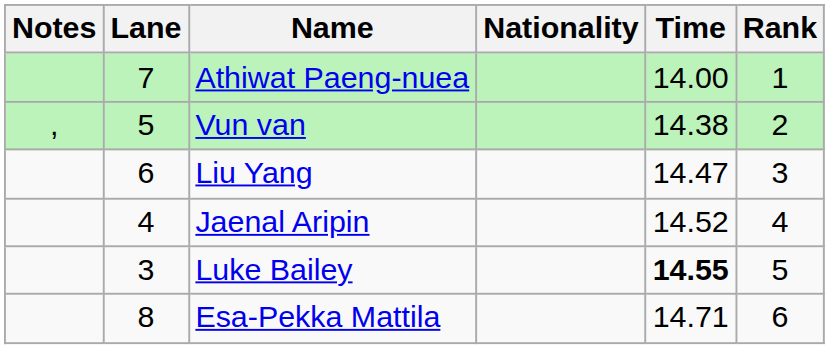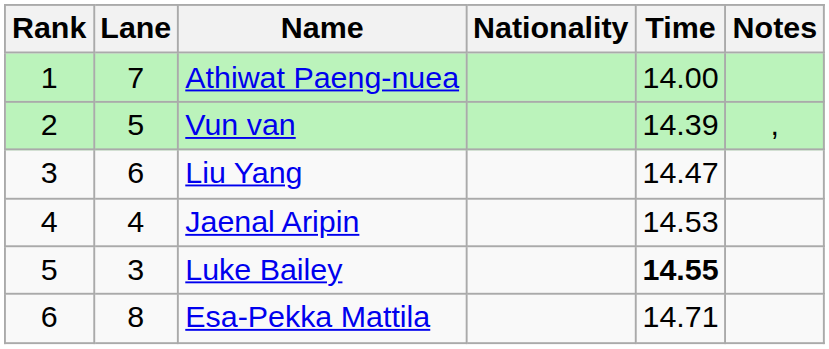columns swapped: Rank <-> Notes
Vun van | Time: 14.38 -> 14.39
Jaenal Aripin | Time: 14.52 -> 14.53
